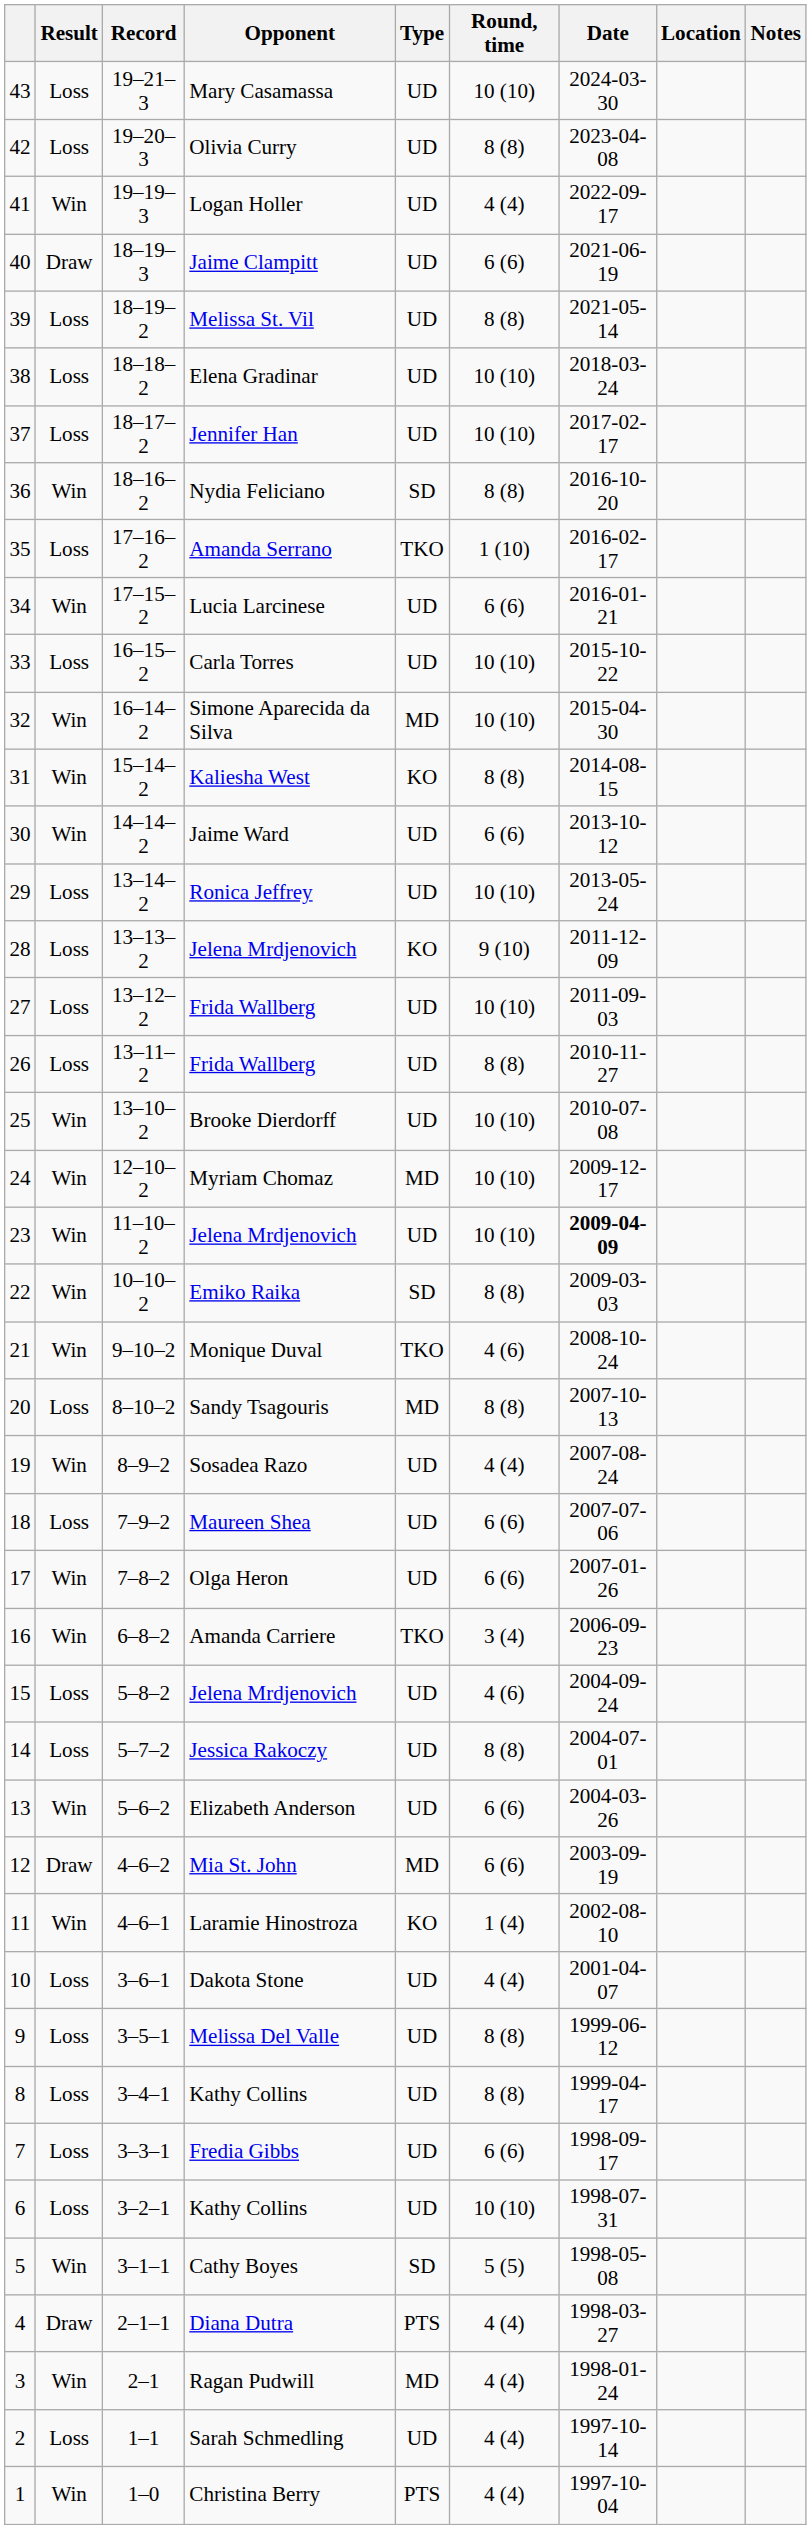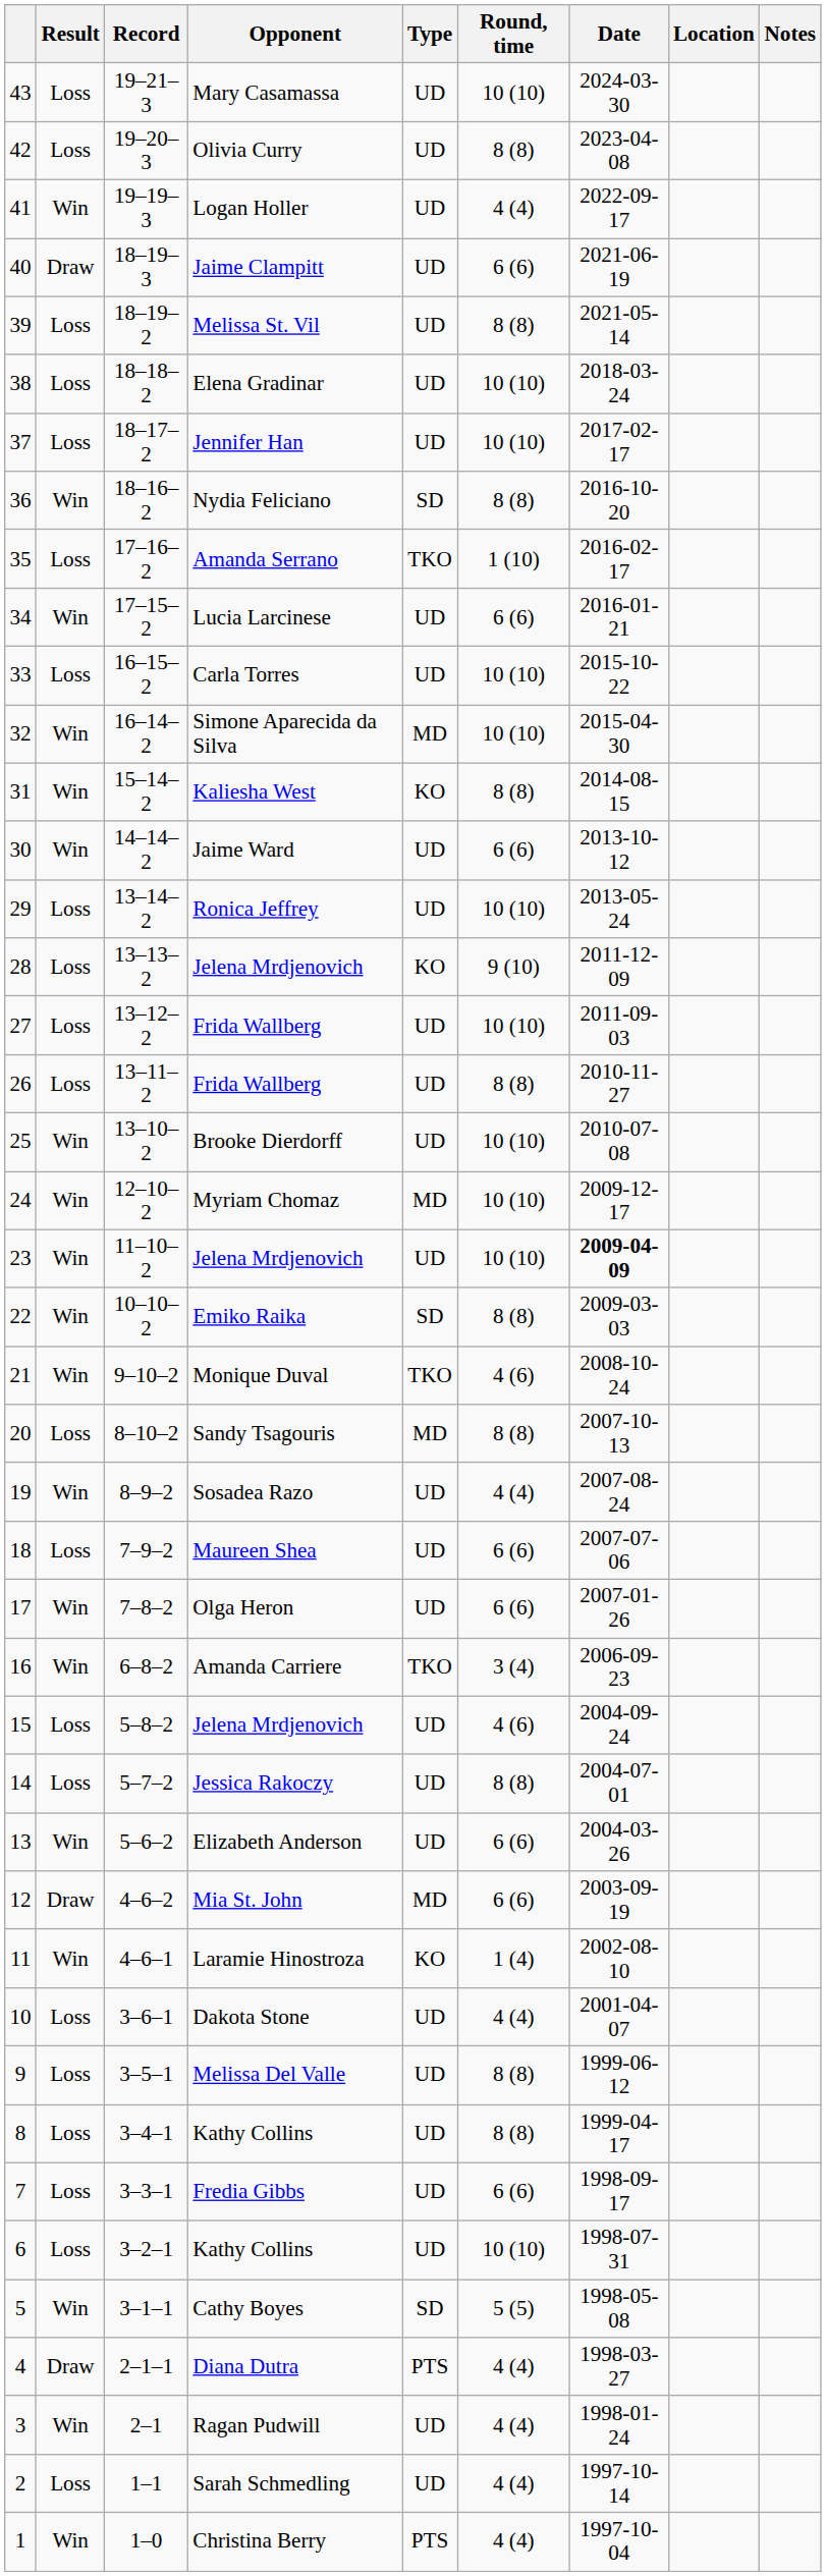Ragan Pudwill | Type: MD -> UD
